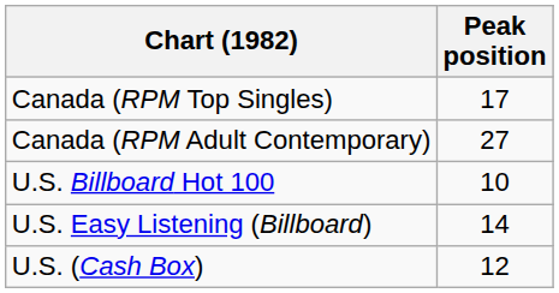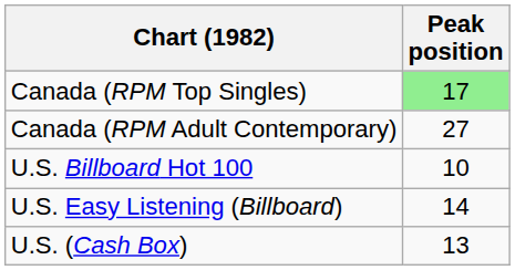Canada (RPM Top Singles) | Peak position: no background -> lightgreen background
U.S. (Cash Box) | Peak position: 12 -> 13
